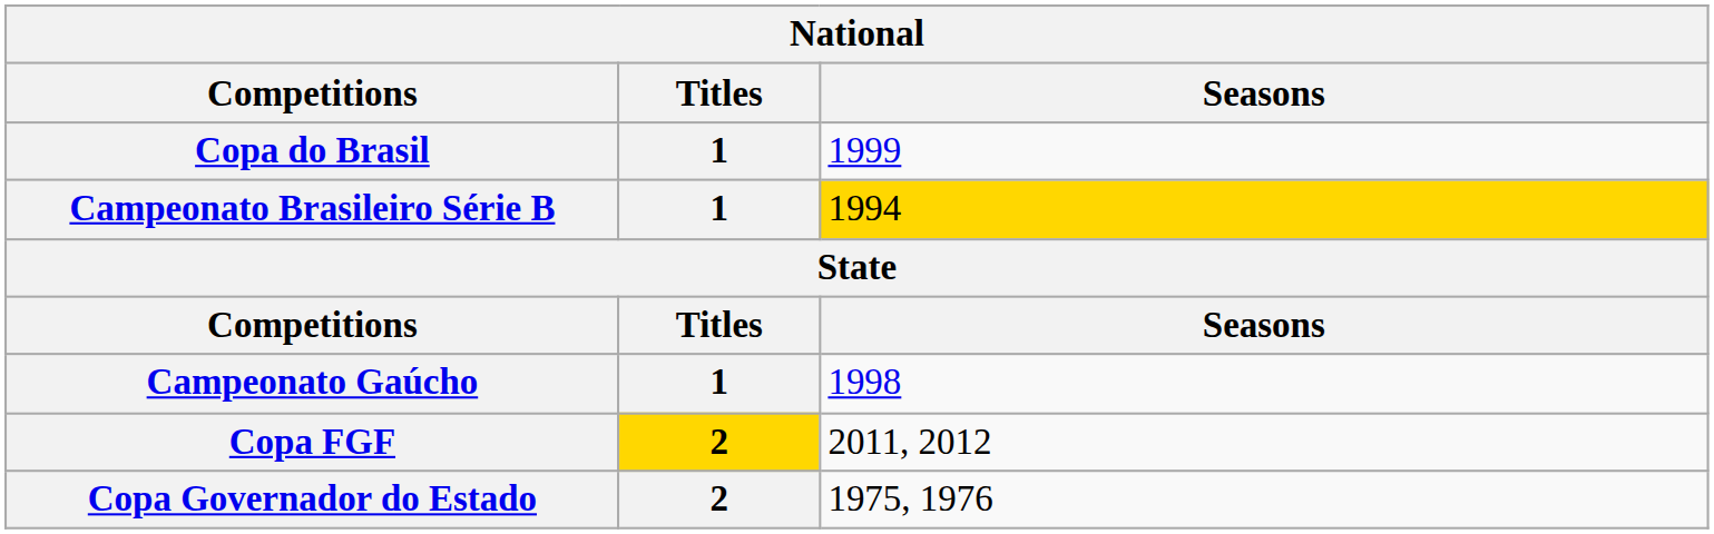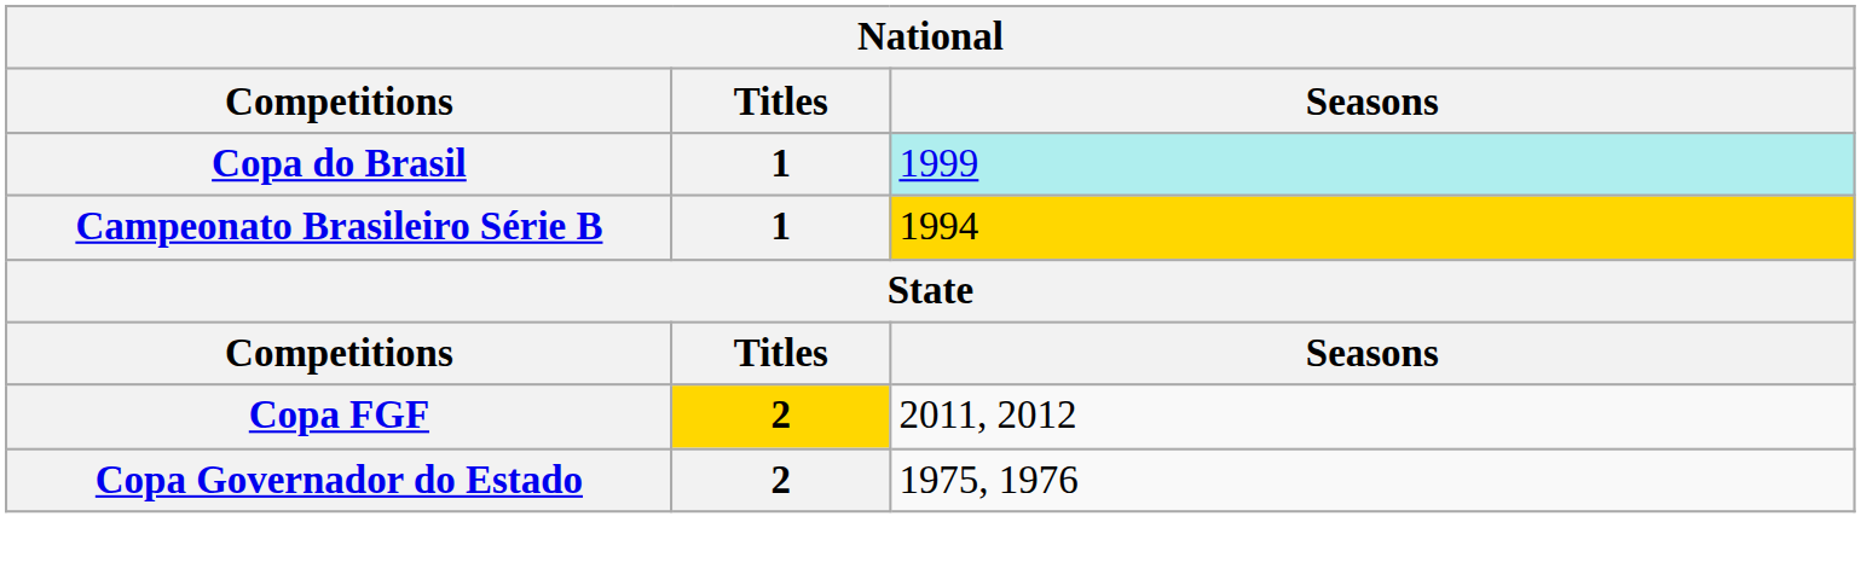Copa do Brasil | Seasons: no background -> paleturquoise background
- row: Campeonato Gaúcho | 1 | 1998
